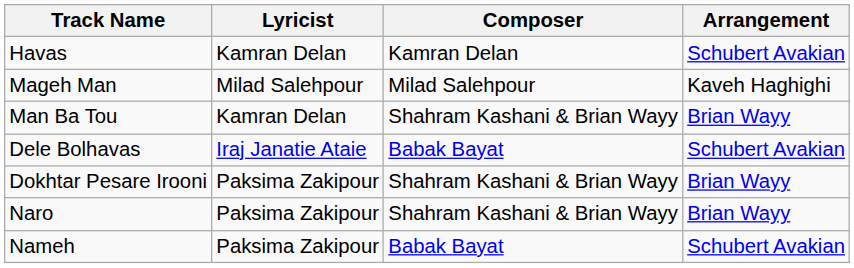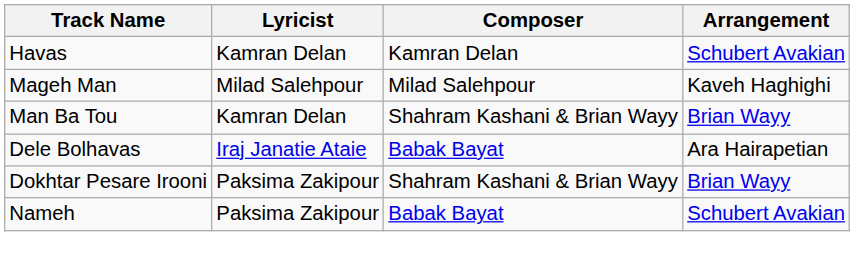Dele Bolhavas | Arrangement: Schubert Avakian -> Ara Hairapetian
- row: Naro | Paksima Zakipour | Shahram Kashani & Brian Wayy | Brian Wayy
